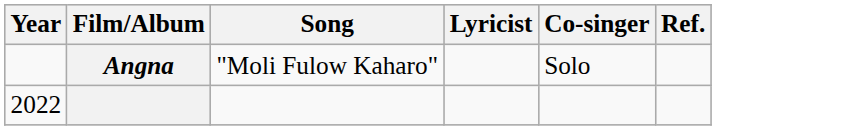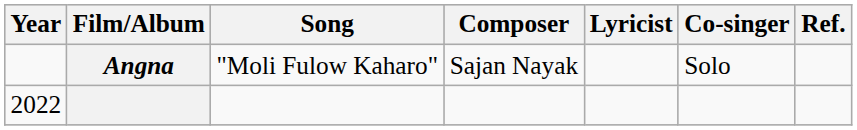+ column: Composer | Sajan Nayak
